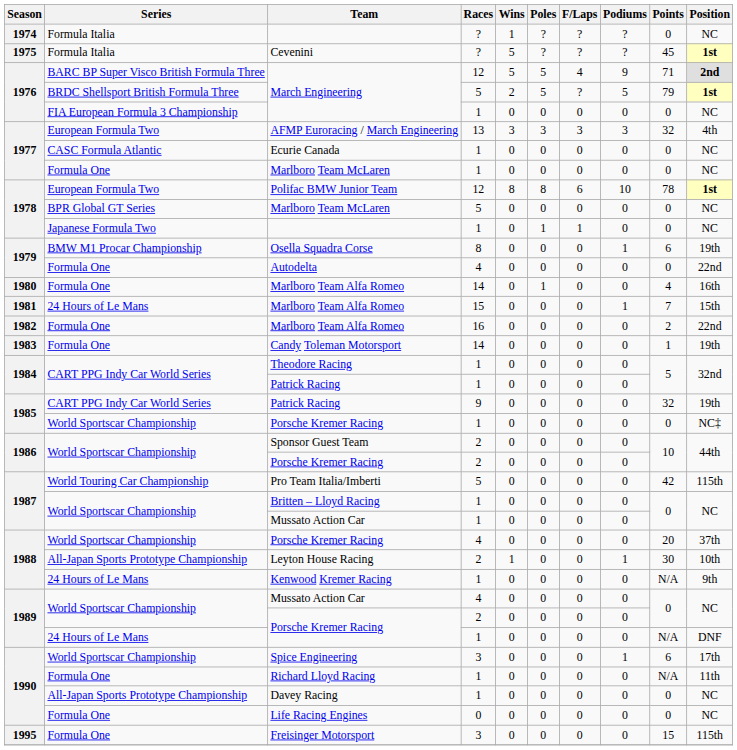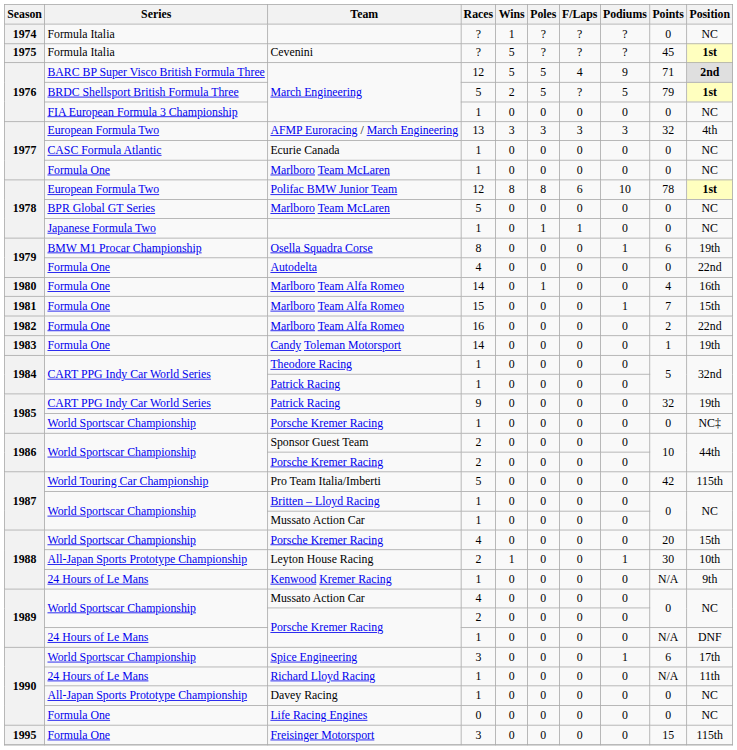Marlboro Team Alfa Romeo / 15 | Series: 24 Hours of Le Mans -> Formula One
Porsche Kremer Racing / 4 | Position: 37th -> 15th
Richard Lloyd Racing | Series: Formula One -> 24 Hours of Le Mans
